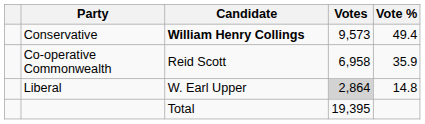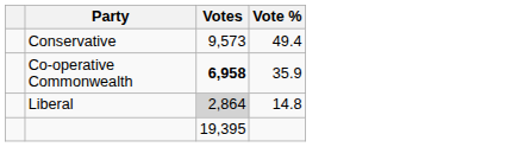- column: Candidate | William Henry Collings | Reid Scott | W. Earl Upper | Total
Co-operative Commonwealth | Votes: normal -> bold
